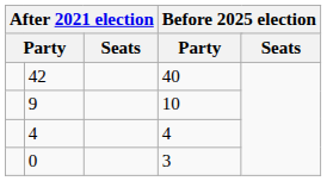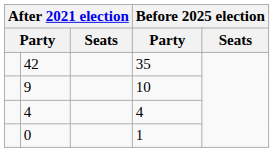42 | column 4: 40 -> 35
0 | column 4: 3 -> 1
